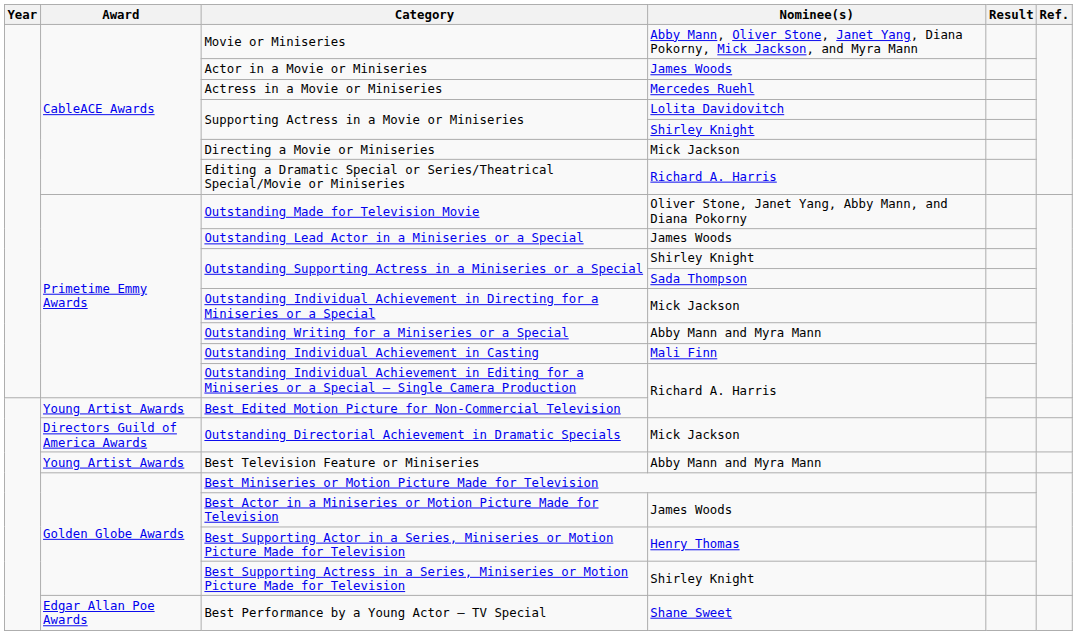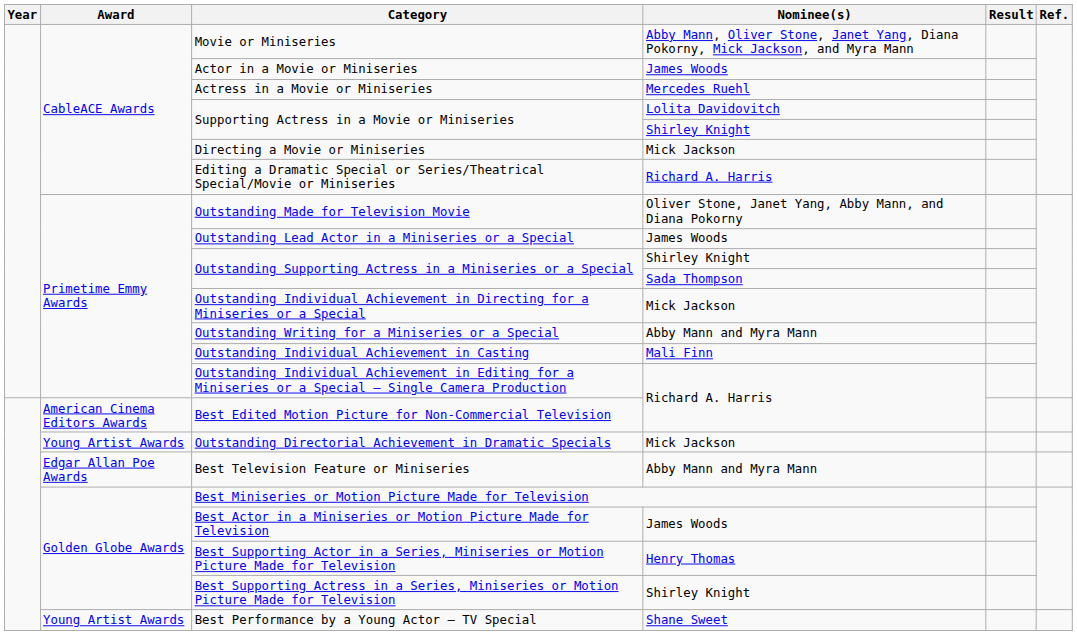Best Edited Motion Picture for Non-Commercial Television | Award: Young Artist Awards -> American Cinema Editors Awards
Outstanding Directorial Achievement in Dramatic Specials | Award: Directors Guild of America Awards -> Young Artist Awards
Best Television Feature or Miniseries | Award: Young Artist Awards -> Edgar Allan Poe Awards
Best Performance by a Young Actor – TV Special | Award: Edgar Allan Poe Awards -> Young Artist Awards
